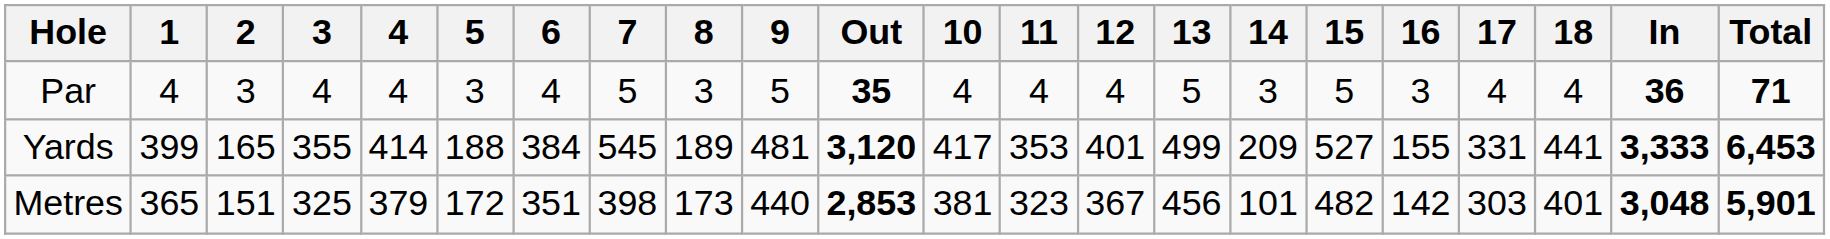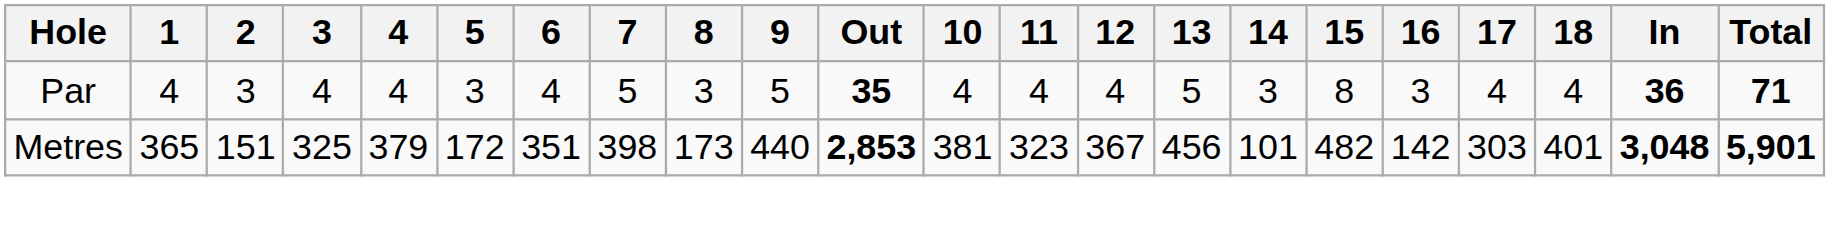Par | 15: 5 -> 8
- row: Yards | 399 | 165 | 355 | 414 | 188 | 384 | 545 | 189 | 481 | 3,120 | 417 | 353 | 401 | 499 | 209 | 527 | 155 | 331 | 441 | 3,333 | 6,453
